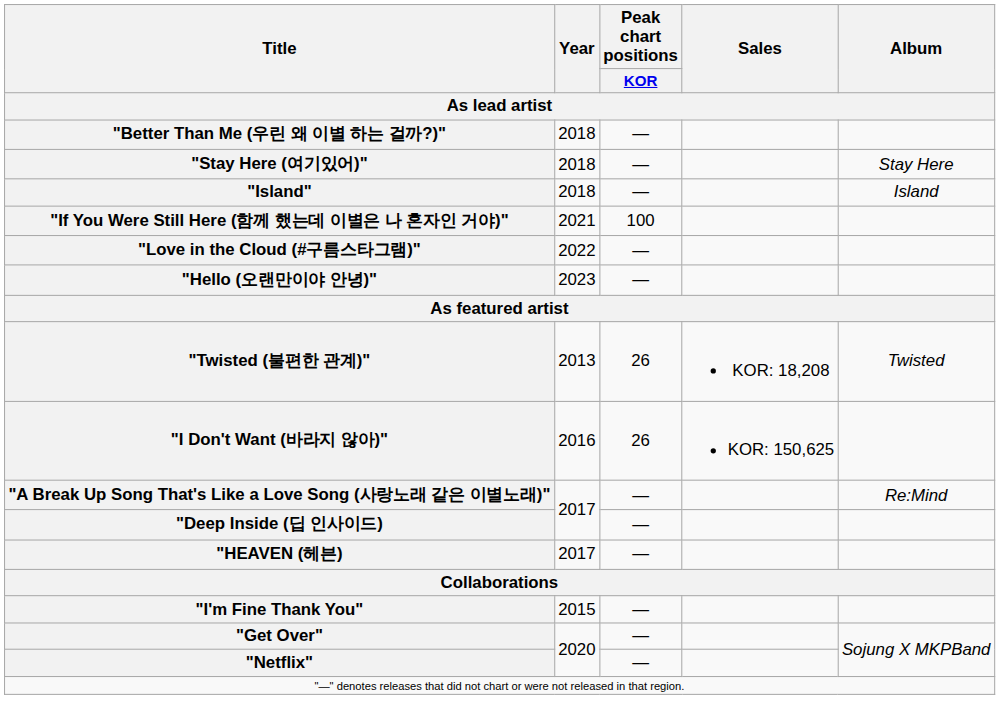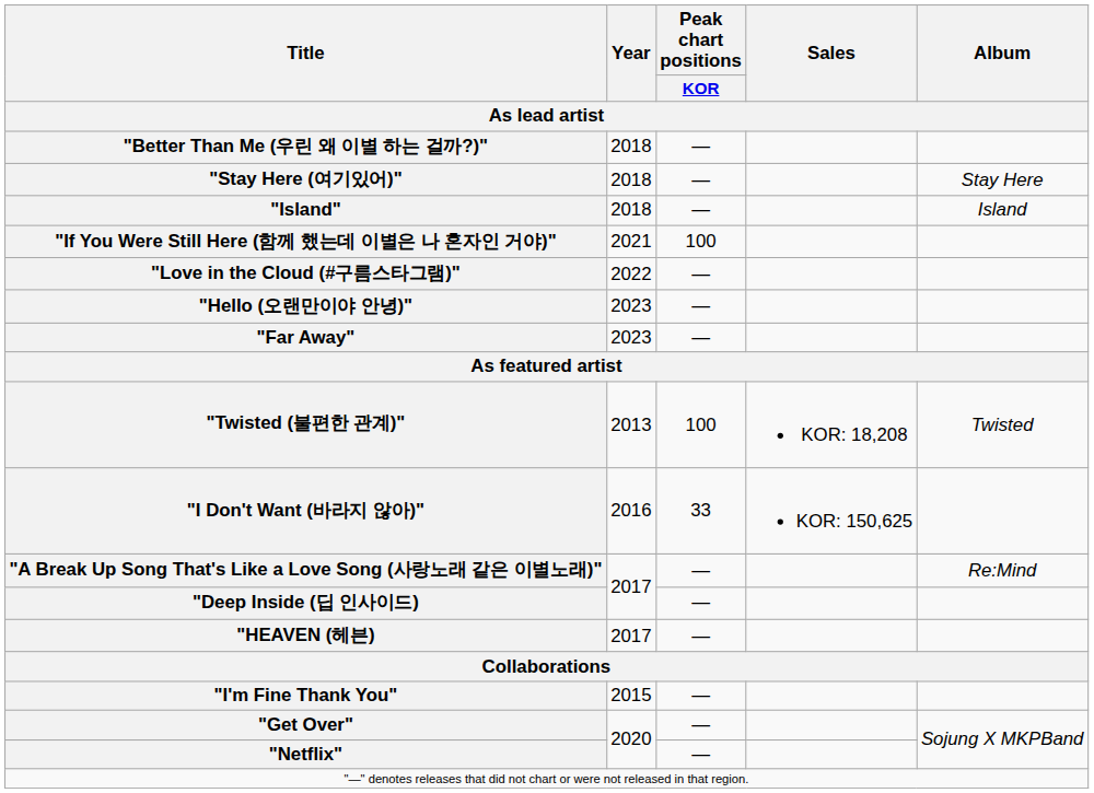+ row: "Far Away" | 2023 | —
"Twisted (불편한 관계)" | Peak chart positions / KOR: 26 -> 100
"I Don't Want (바라지 않아)" | Peak chart positions / KOR: 26 -> 33
